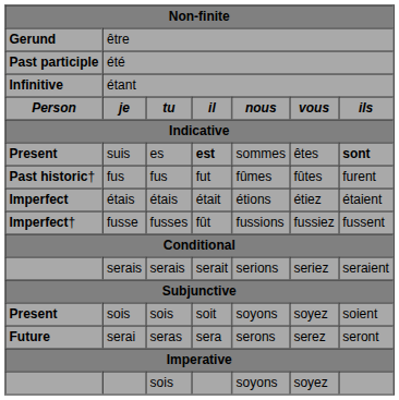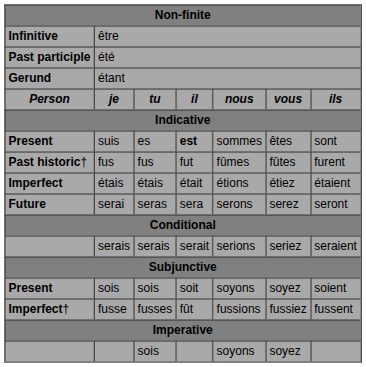être | column 1: Gerund -> Infinitive
étant | column 1: Infinitive -> Gerund
suis | column 7: bold -> normal
rows swapped: serai <-> fusse
